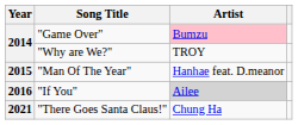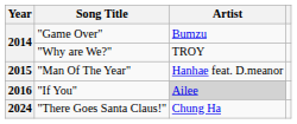"Game Over" | Artist: pink background -> no background
"There Goes Santa Claus!" | Year: 2021 -> 2024
